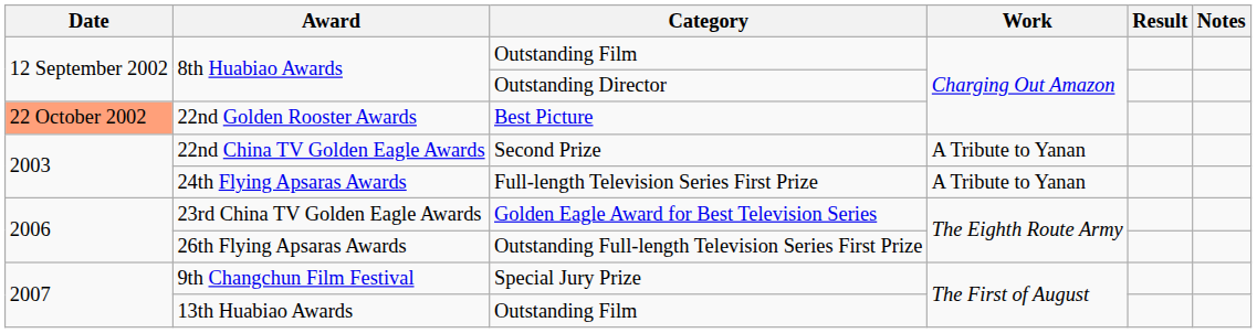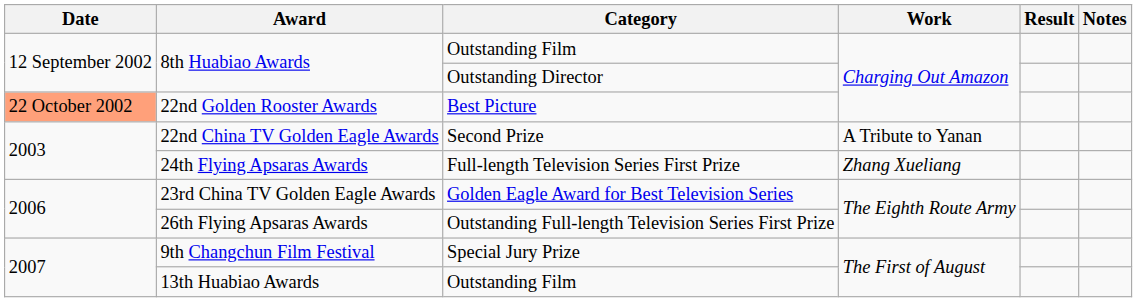24th Flying Apsaras Awards | Work: A Tribute to Yanan -> Zhang Xueliang
